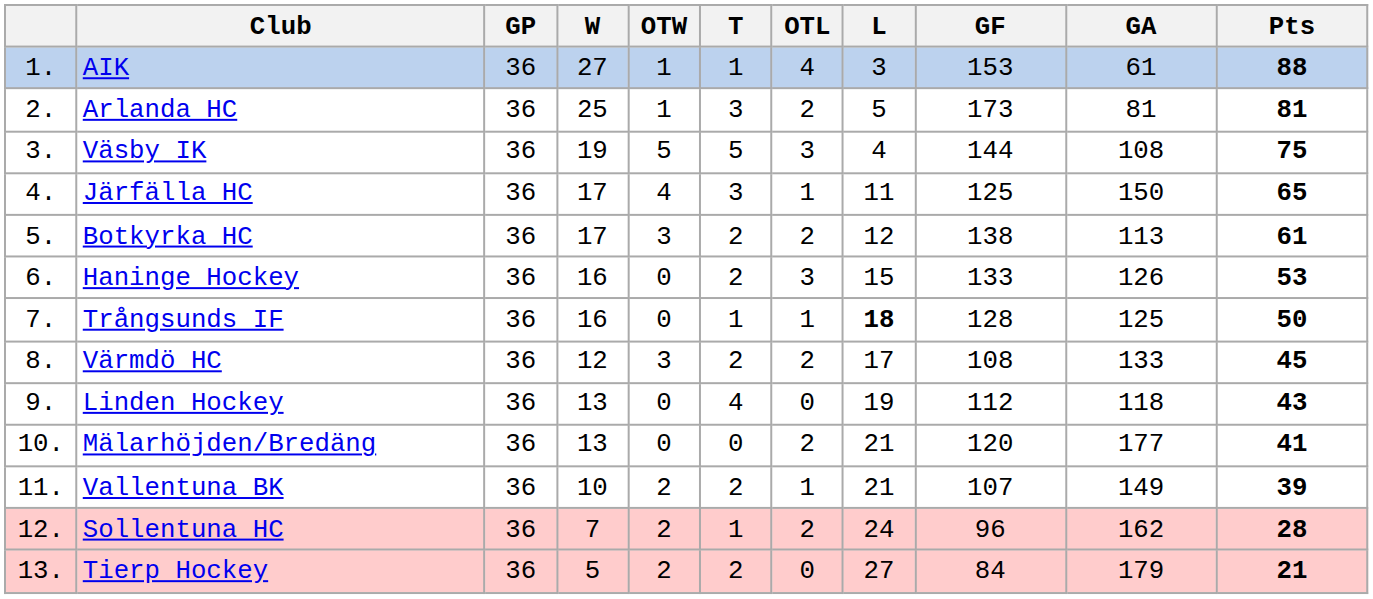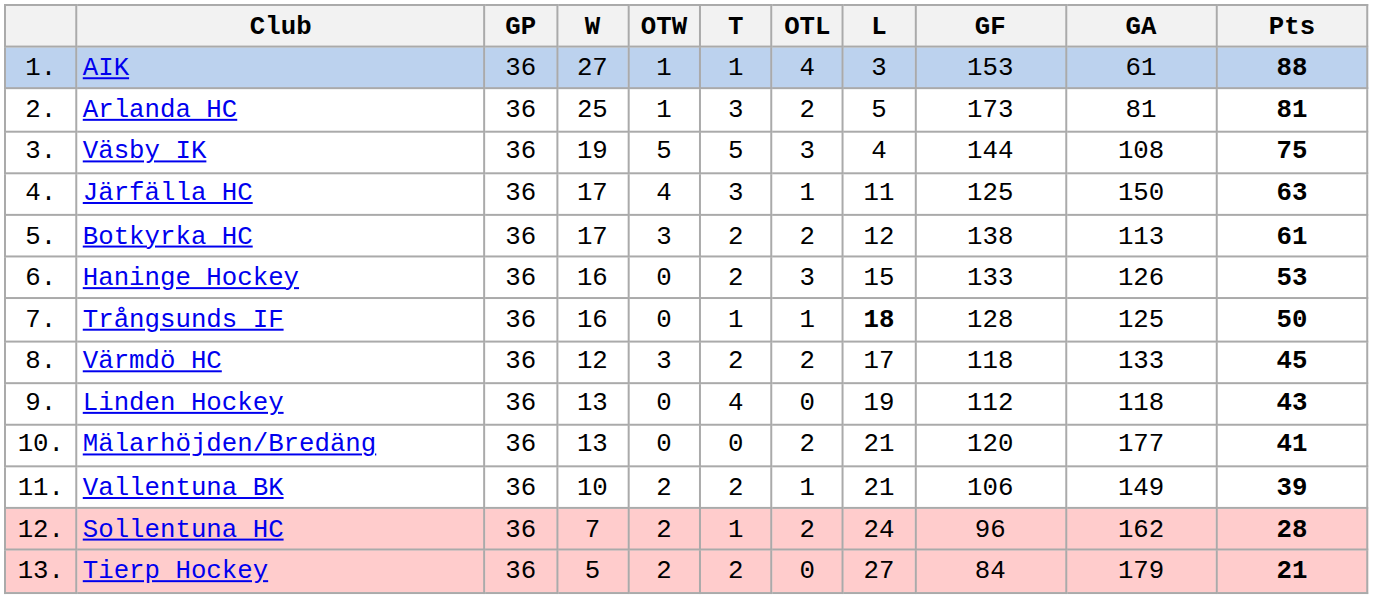Järfälla HC | Pts: 65 -> 63
Värmdö HC | GF: 108 -> 118
Vallentuna BK | GF: 107 -> 106
